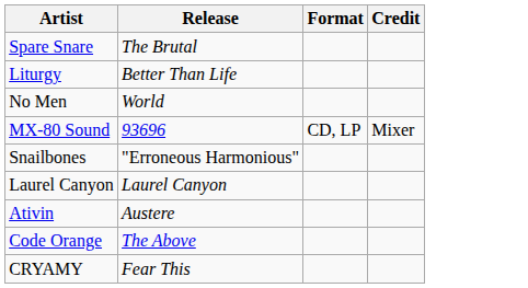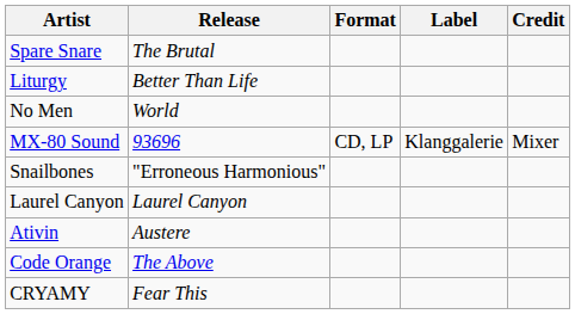+ column: Label | Klanggalerie
